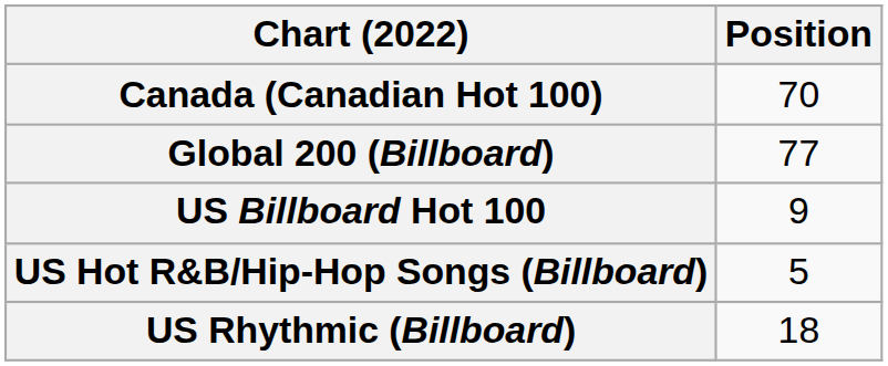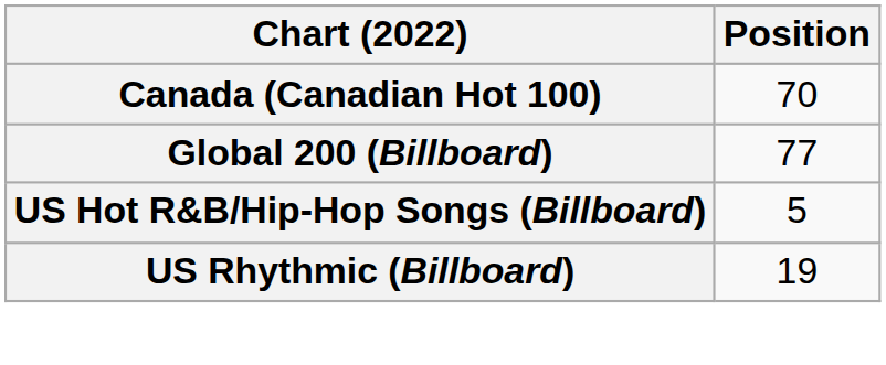- row: US Billboard Hot 100 | 9
US Rhythmic (Billboard) | Position: 18 -> 19
